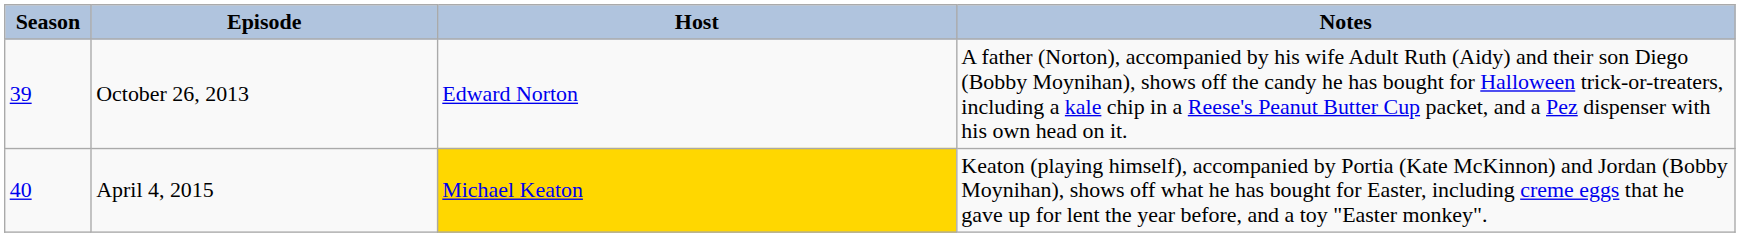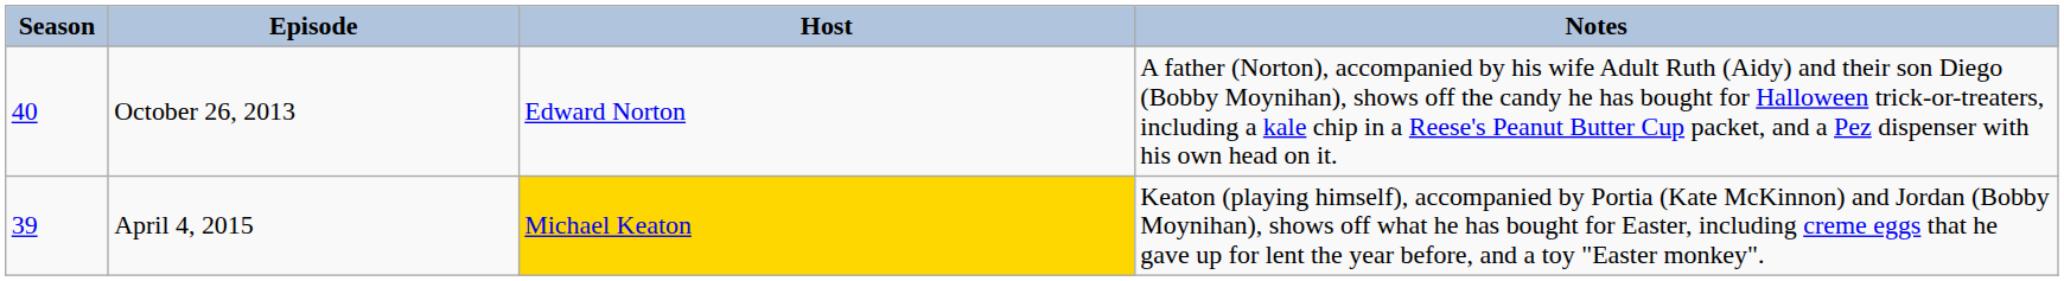October 26, 2013 | Season: 39 -> 40
April 4, 2015 | Season: 40 -> 39
